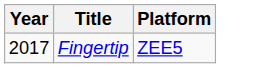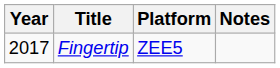+ column: Notes
